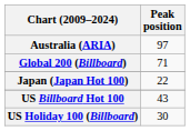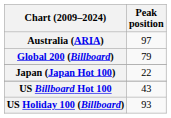Global 200 (Billboard) | Peak position: 71 -> 79
US Holiday 100 (Billboard) | Peak position: 30 -> 93
